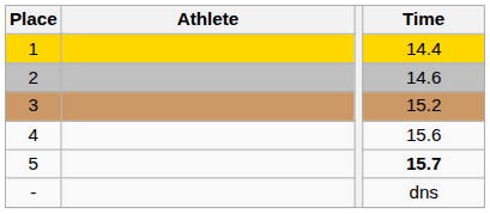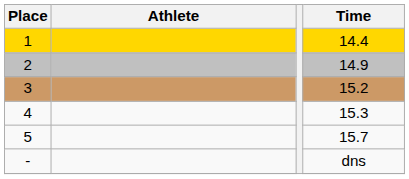2 | Time: 14.6 -> 14.9
4 | Time: 15.6 -> 15.3
5 | Time: bold -> normal
